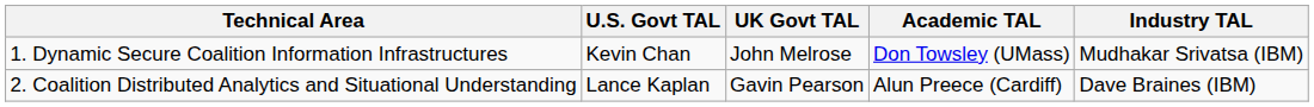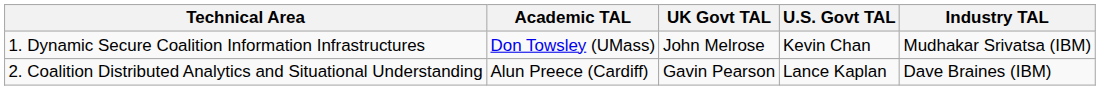columns swapped: U.S. Govt TAL <-> Academic TAL
